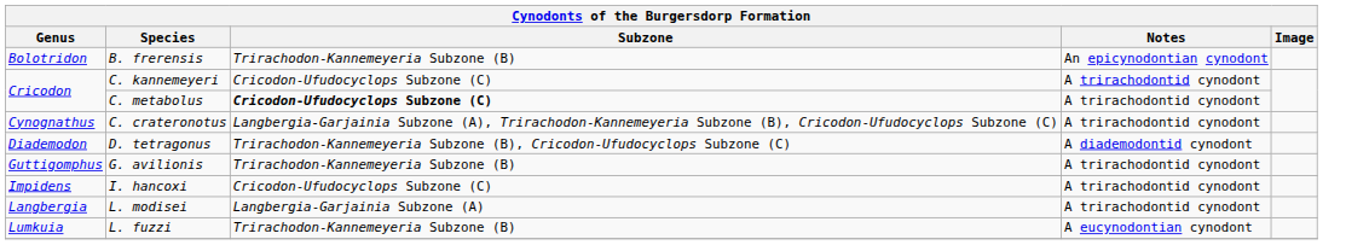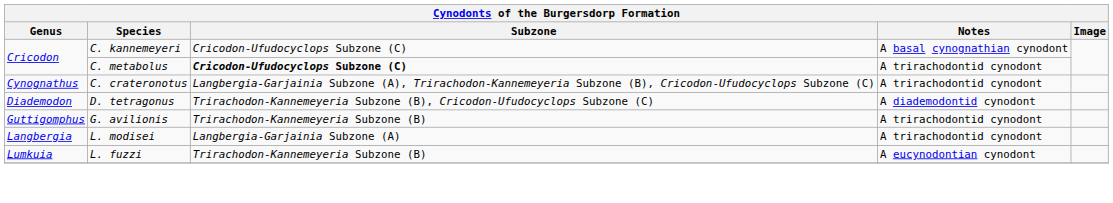- row: Bolotridon | B. frerensis | Trirachodon-Kannemeyeria Subzone (B) | An epicynodontian cynodont
C. kannemeyeri | Notes: A trirachodontid cynodont -> A basal cynognathian cynodont
- row: Impidens | I. hancoxi | Cricodon-Ufudocyclops Subzone (C) | A trirachodontid cynodont
